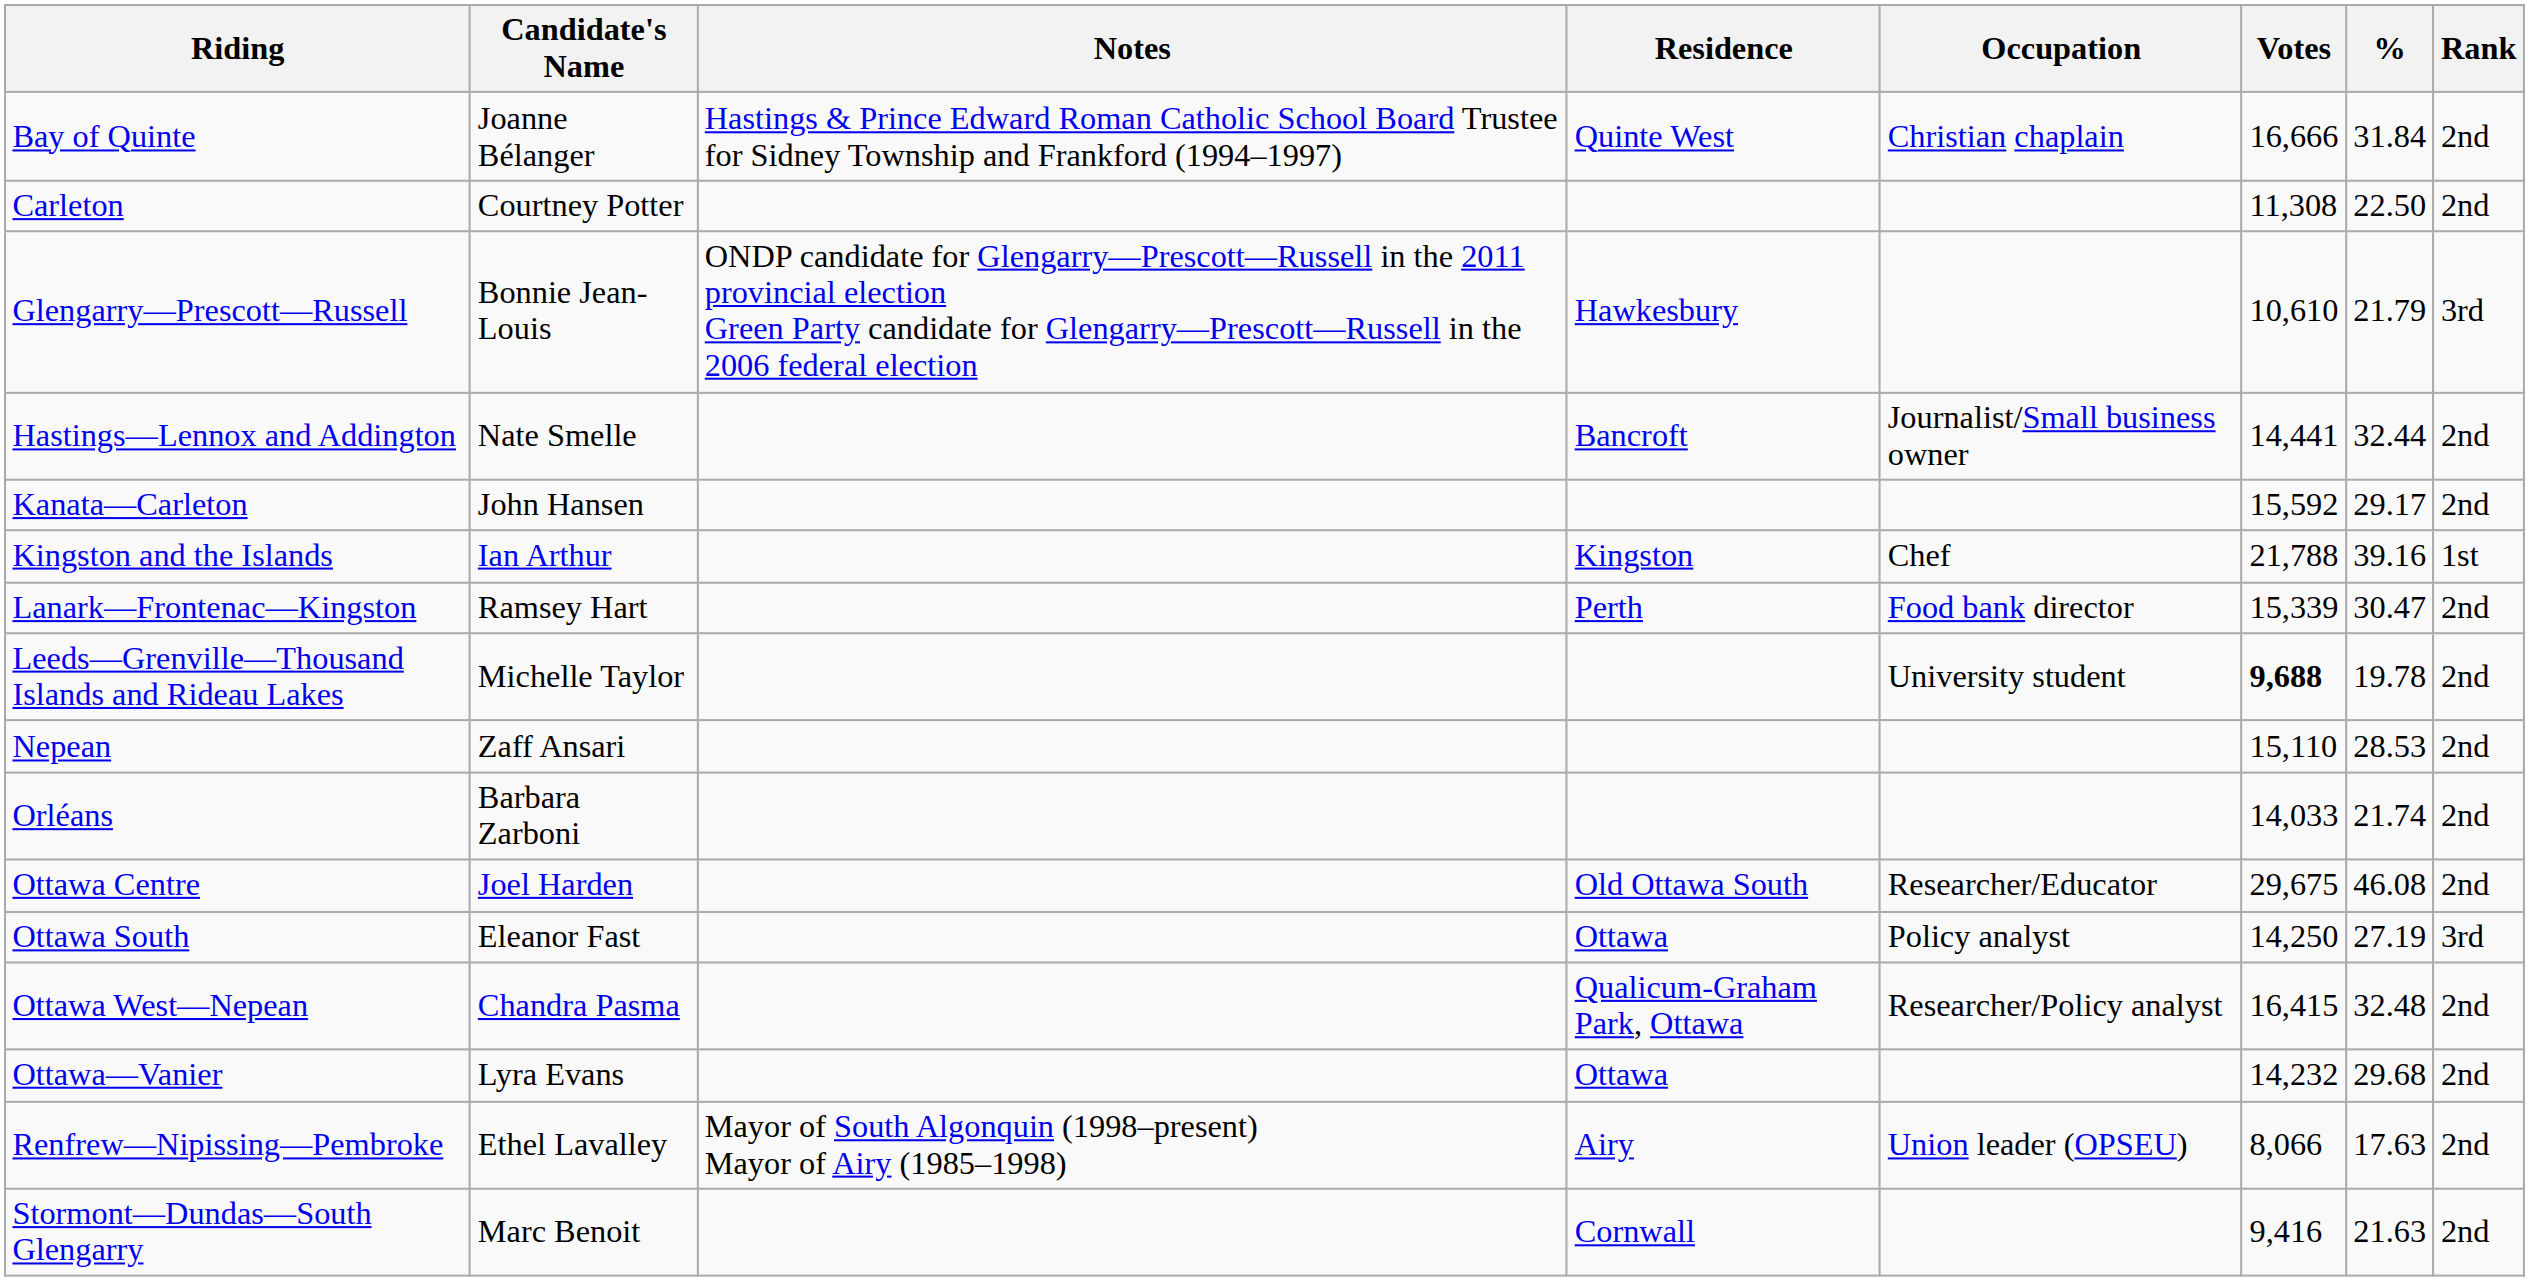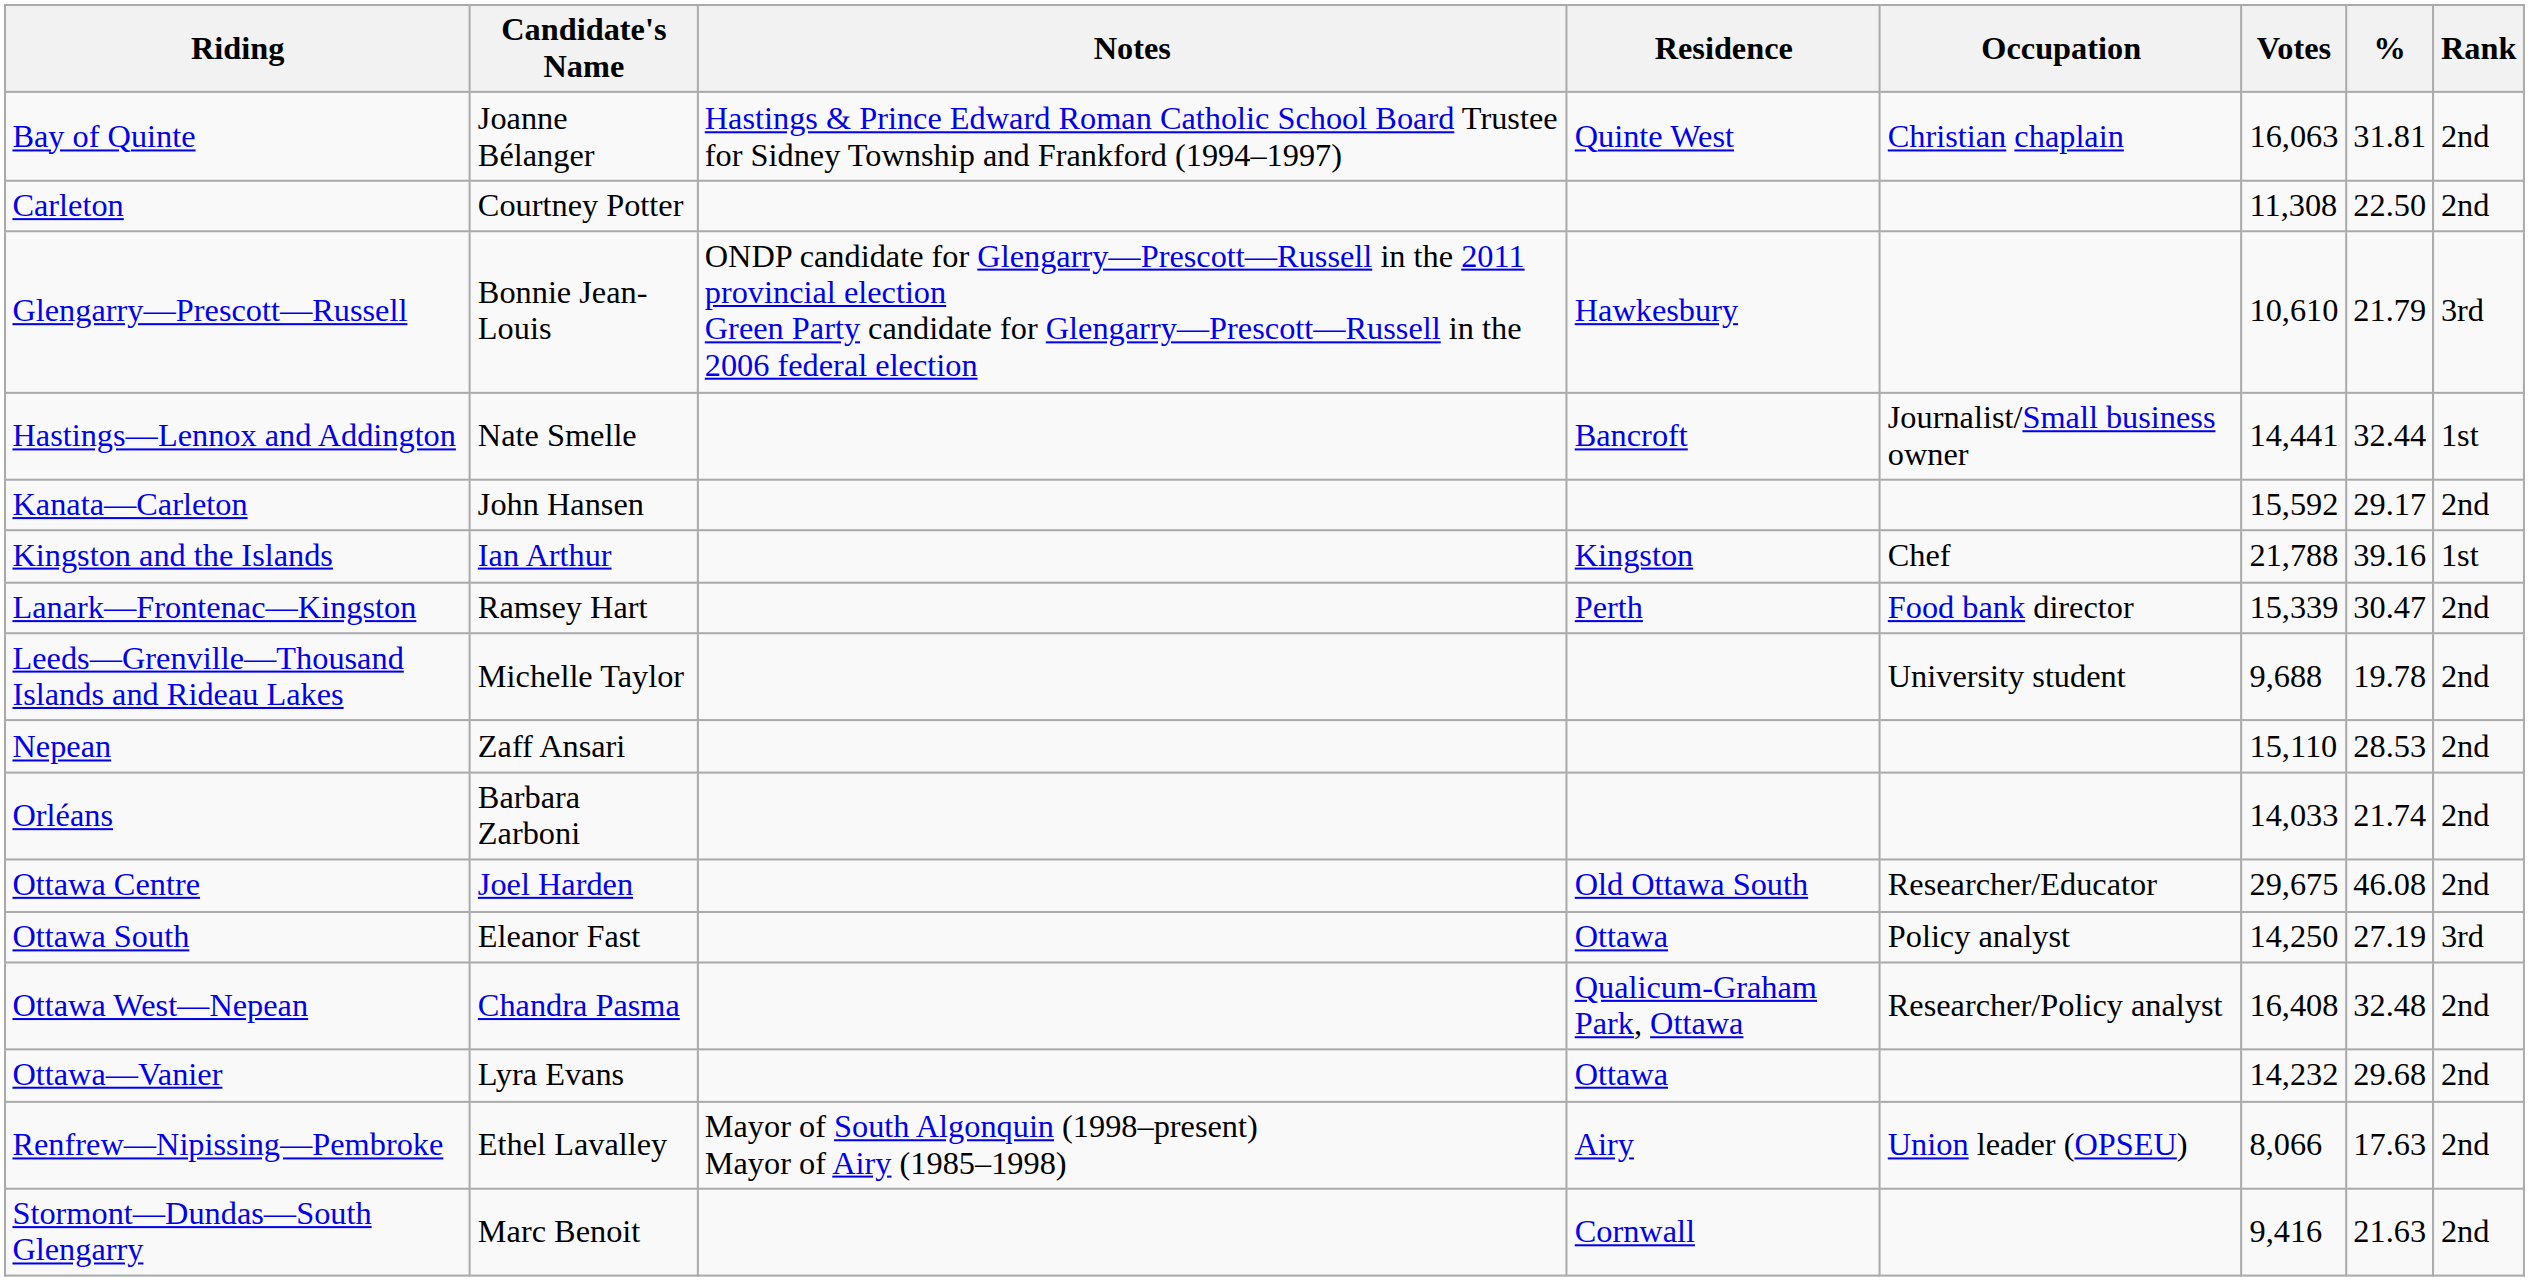Bay of Quinte | Votes: 16,666 -> 16,063
Bay of Quinte | %: 31.84 -> 31.81
Hastings—Lennox and Addington | Rank: 2nd -> 1st
Leeds—Grenville—Thousand Islands and Rideau Lakes | Votes: bold -> normal
Ottawa West—Nepean | Votes: 16,415 -> 16,408
